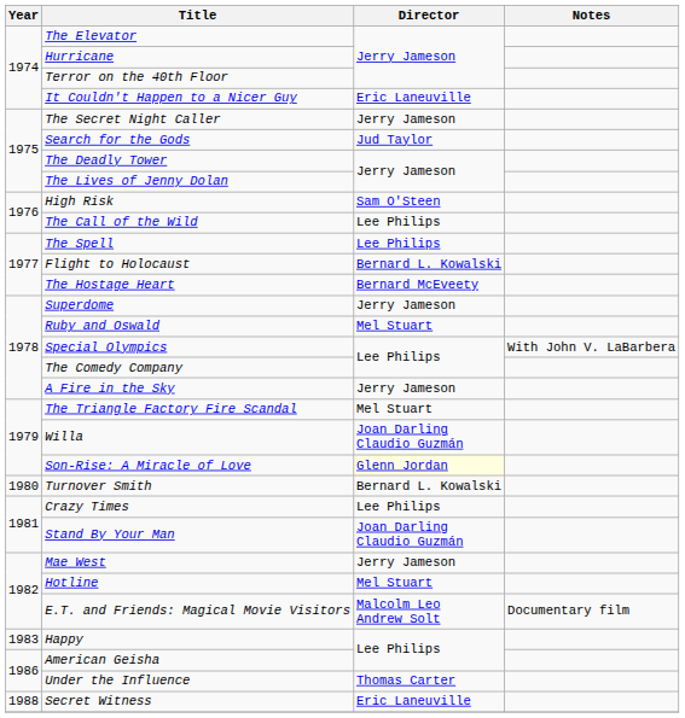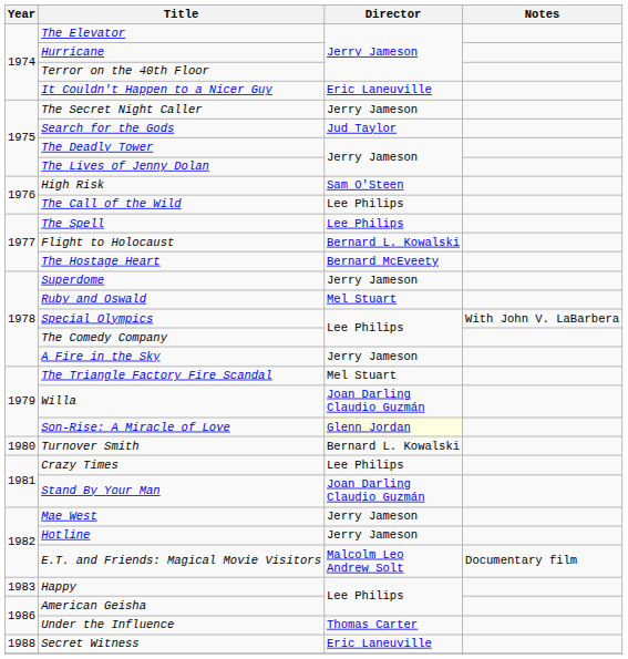Hotline | Director: Mel Stuart -> Jerry Jameson
